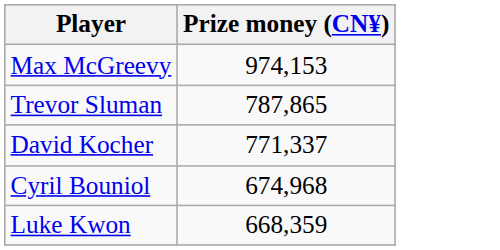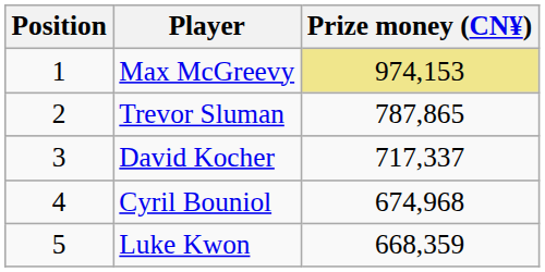+ column: Position | 1 | 2 | 3 | 4 | 5
Max McGreevy | Prize money (CN¥): no background -> khaki background
David Kocher | Prize money (CN¥): 771,337 -> 717,337
